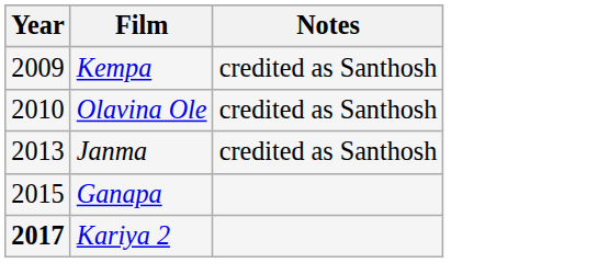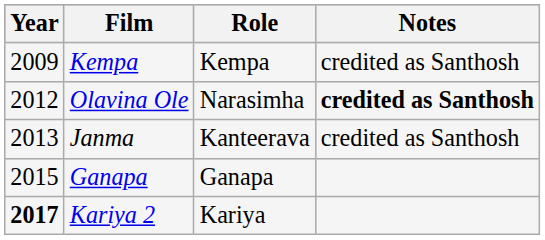+ column: Role | Kempa | Narasimha | Kanteerava | Ganapa | Kariya
Olavina Ole | Year: 2010 -> 2012
Olavina Ole | Notes: normal -> bold
